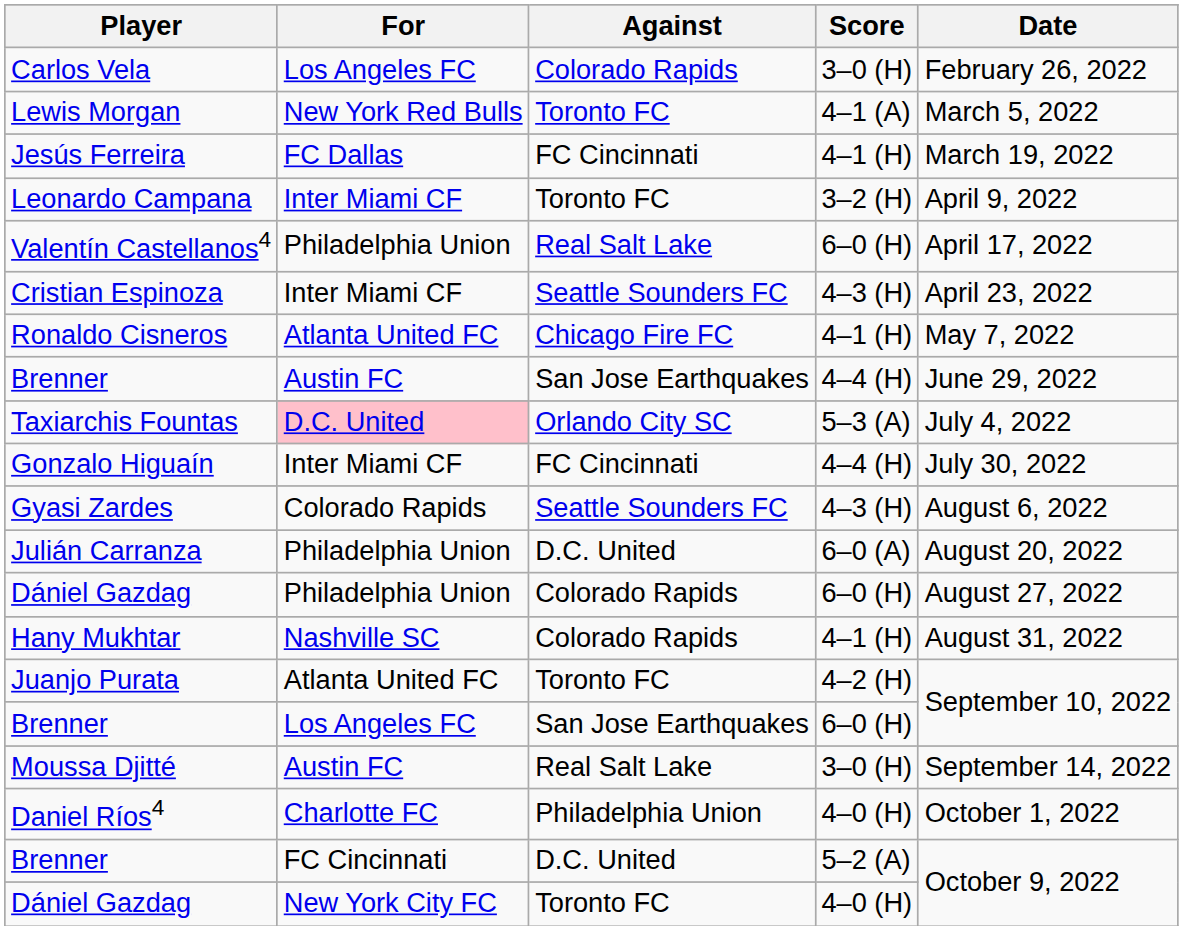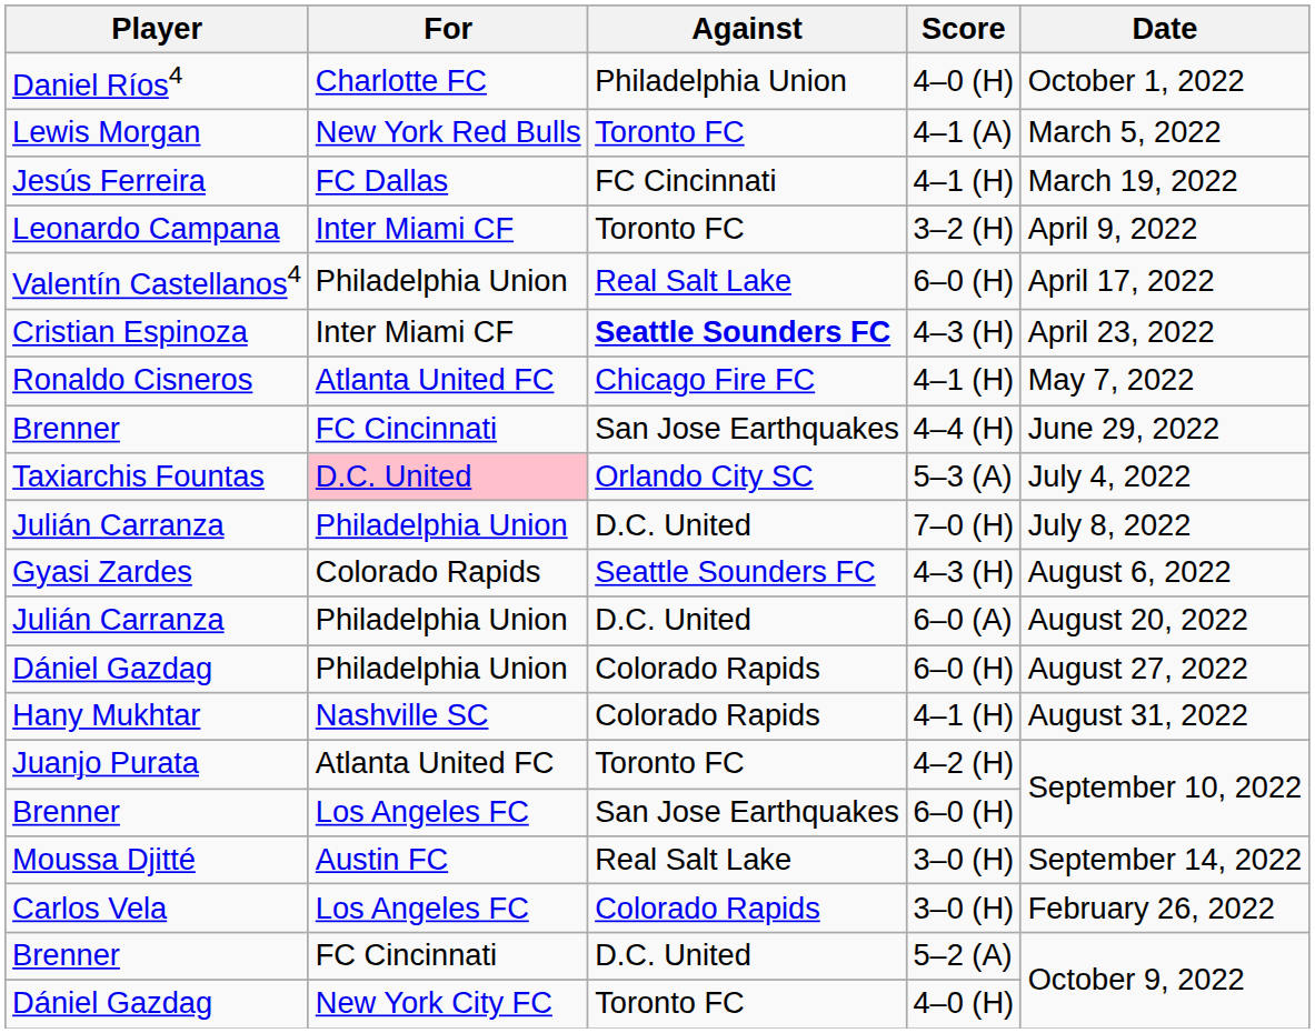rows swapped: Carlos Vela <-> Daniel Ríos4
Cristian Espinoza | Against: normal -> bold
Brenner / 4–4 (H) | For: Austin FC -> FC Cincinnati
+ row: Julián Carranza | Philadelphia Union | D.C. United | 7–0 (H) | July 8, 2022
- row: Gonzalo Higuaín | Inter Miami CF | FC Cincinnati | 4–4 (H) | July 30, 2022
